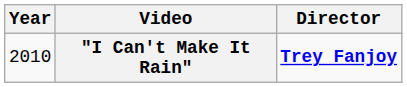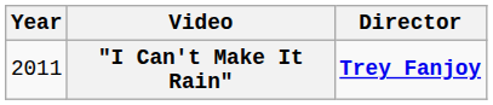"I Can't Make It Rain" | Year: 2010 -> 2011
